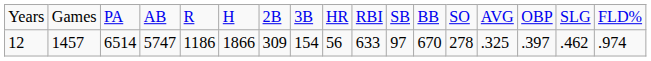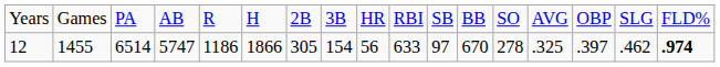12 | column 2: 1457 -> 1455
12 | column 7: 309 -> 305
12 | column 17: normal -> bold
